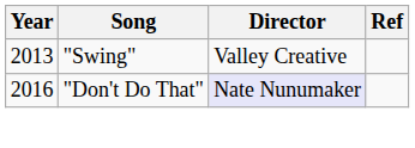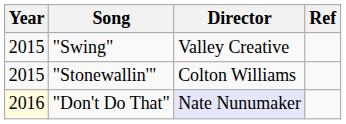"Swing" | Year: 2013 -> 2015
+ row: 2015 | "Stonewallin'" | Colton Williams
"Don't Do That" | Year: no background -> lightyellow background
